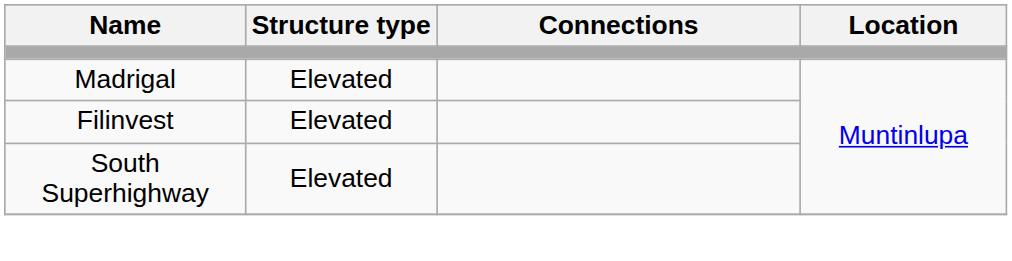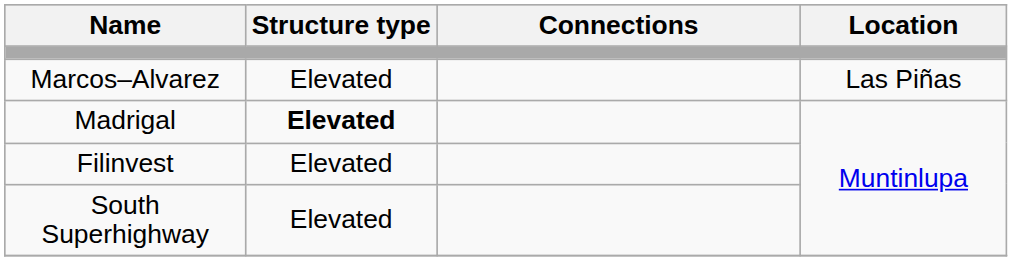+ row: Marcos–Alvarez | Elevated | Las Piñas
Madrigal | Structure type: normal -> bold
